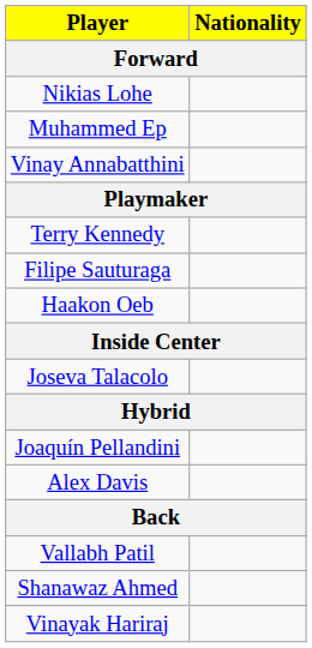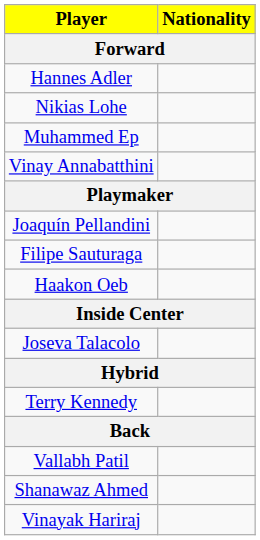+ row: Hannes Adler
rows swapped: Joaquín Pellandini <-> Terry Kennedy
- row: Alex Davis
